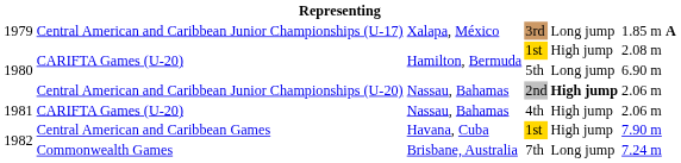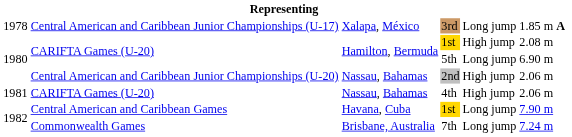3rd | column 1: 1979 -> 1978
2nd | column 5: bold -> normal
Central American and Caribbean Games / 1st | column 5: High jump -> Long jump
